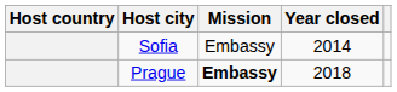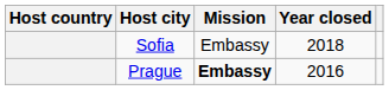Sofia | Year closed: 2014 -> 2018
Prague | Year closed: 2018 -> 2016
